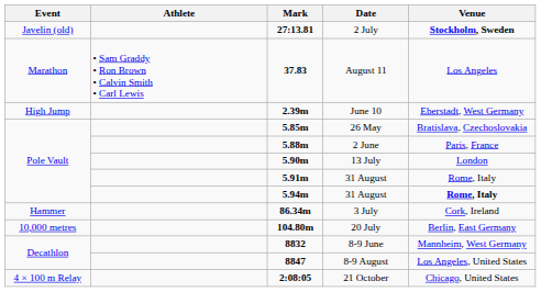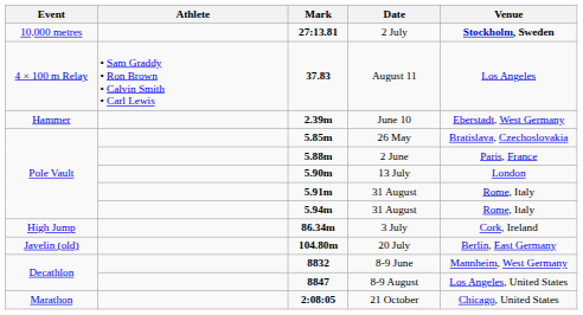2 July | Event: Javelin (old) -> 10,000 metres
August 11 | Event: Marathon -> 4 × 100 m Relay
June 10 | Event: High Jump -> Hammer
5.94m / 31 August | Venue: bold -> normal
3 July | Event: Hammer -> High Jump
20 July | Event: 10,000 metres -> Javelin (old)
21 October | Event: 4 × 100 m Relay -> Marathon
